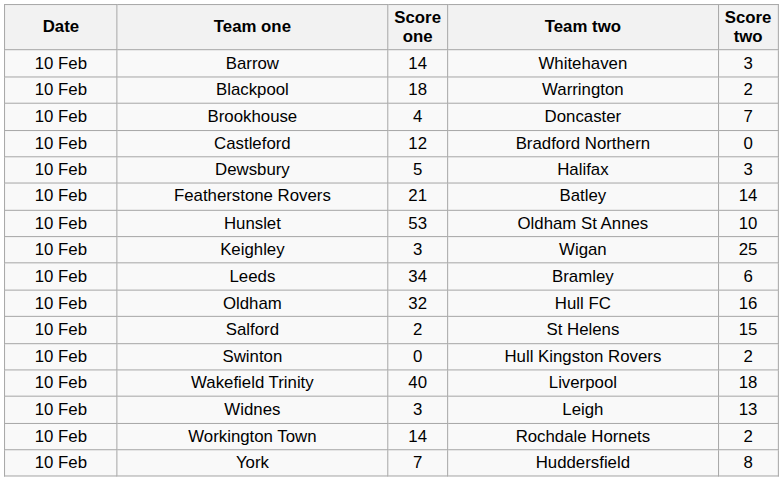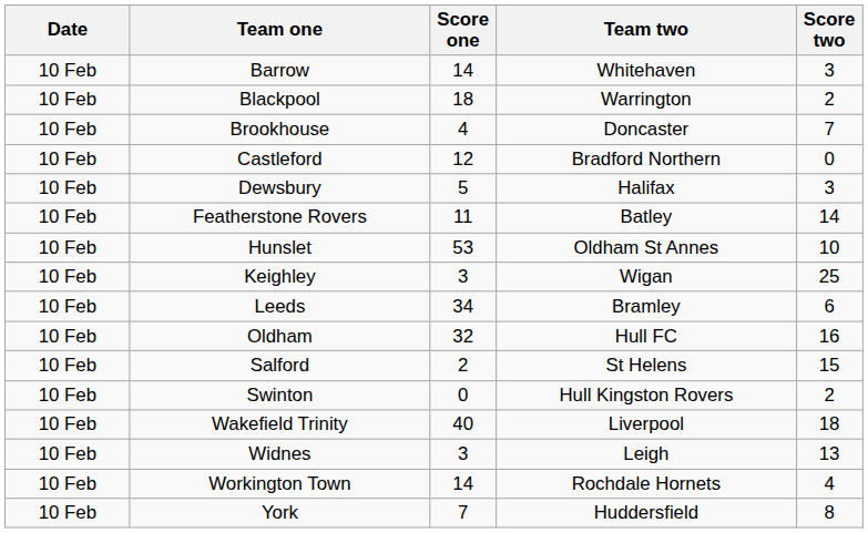Featherstone Rovers | Score one: 21 -> 11
Workington Town | Score two: 2 -> 4
